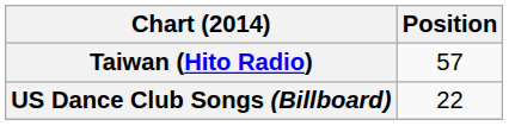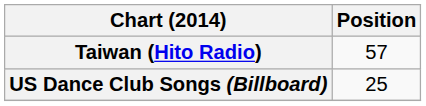US Dance Club Songs (Billboard) | Position: 22 -> 25
